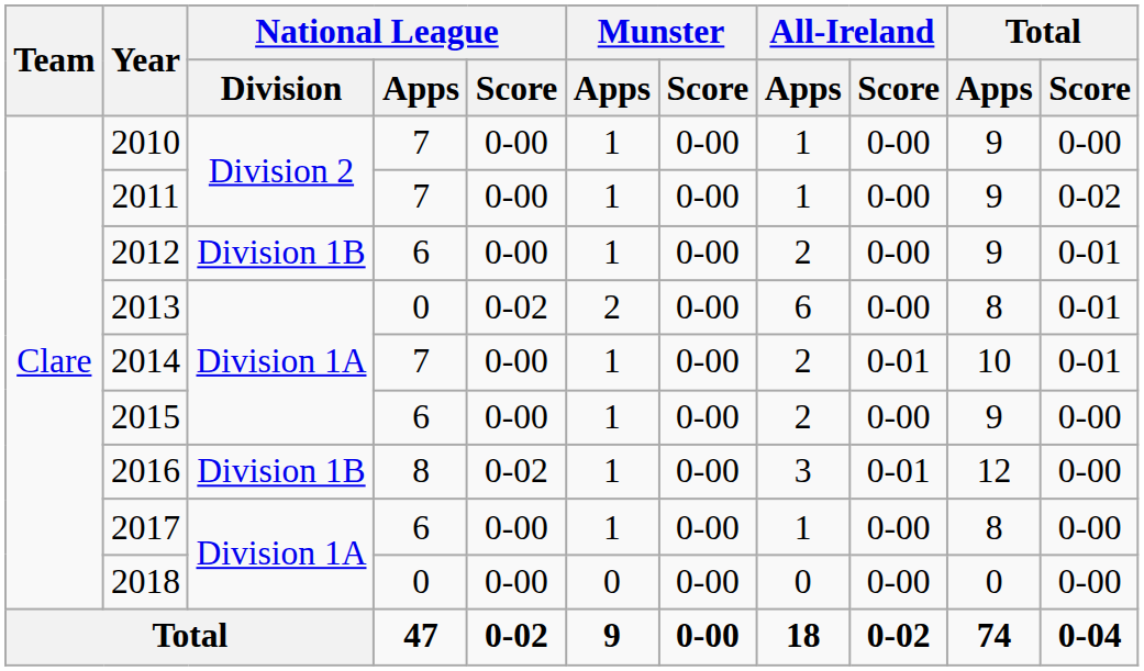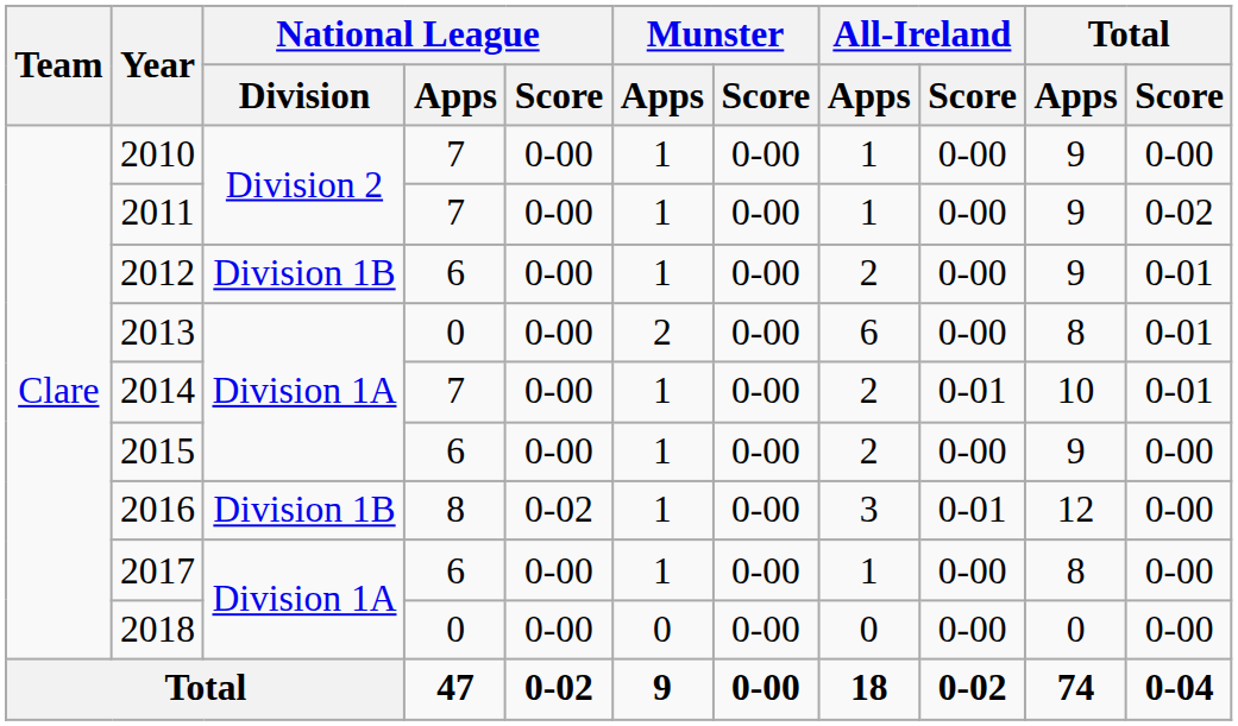2013 | National League / Score: 0-02 -> 0-00
